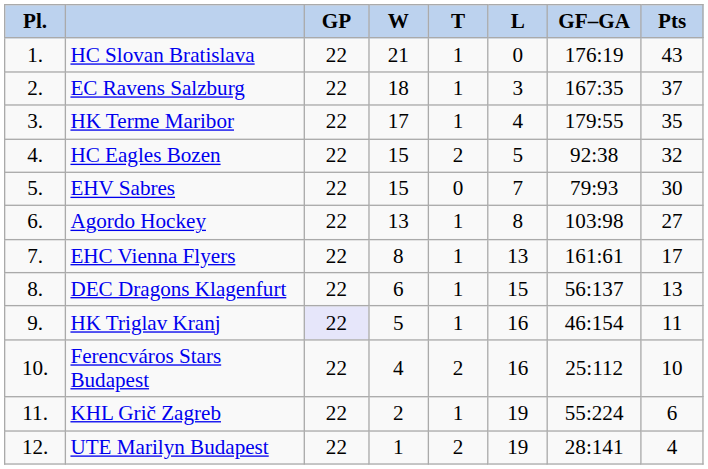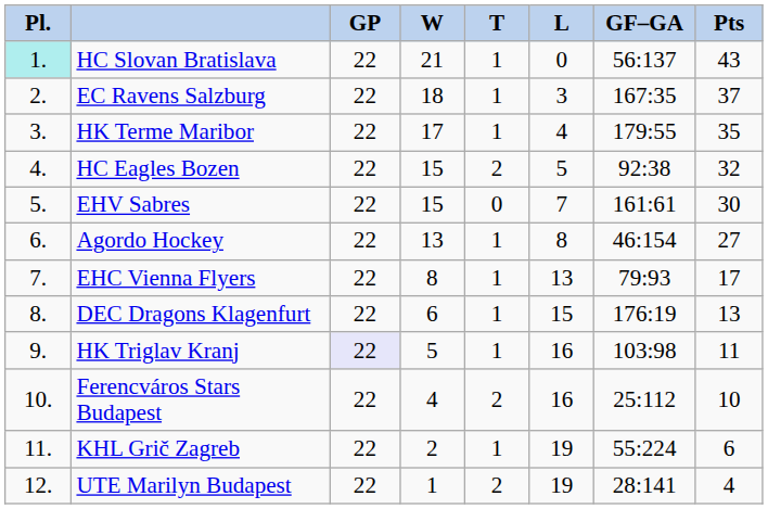HC Slovan Bratislava | column 1: no background -> paleturquoise background
HC Slovan Bratislava | column 7: 176:19 -> 56:137
EHV Sabres | column 7: 79:93 -> 161:61
Agordo Hockey | column 7: 103:98 -> 46:154
EHC Vienna Flyers | column 7: 161:61 -> 79:93
DEC Dragons Klagenfurt | column 7: 56:137 -> 176:19
HK Triglav Kranj | column 7: 46:154 -> 103:98
